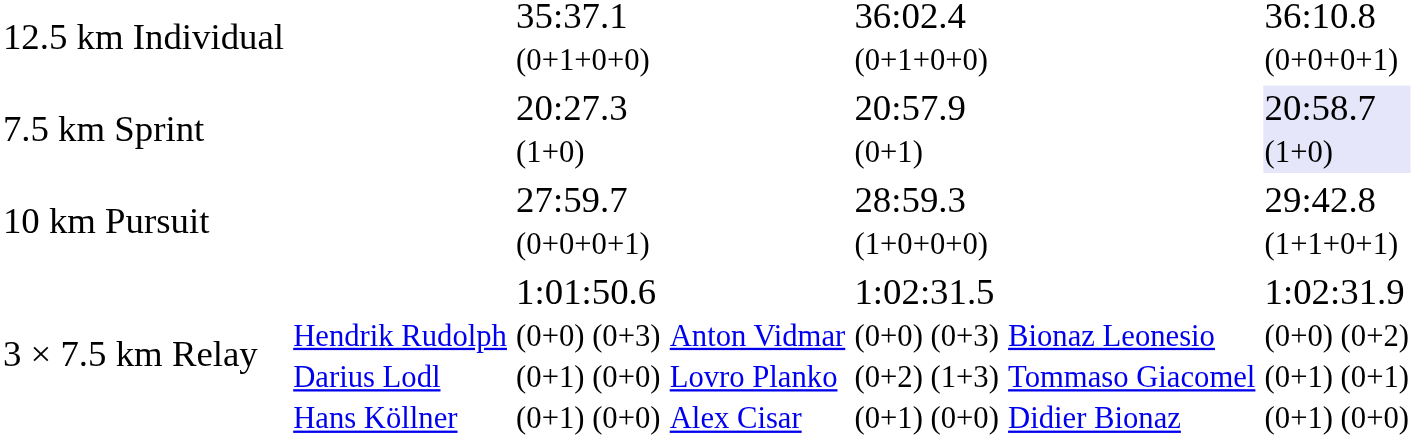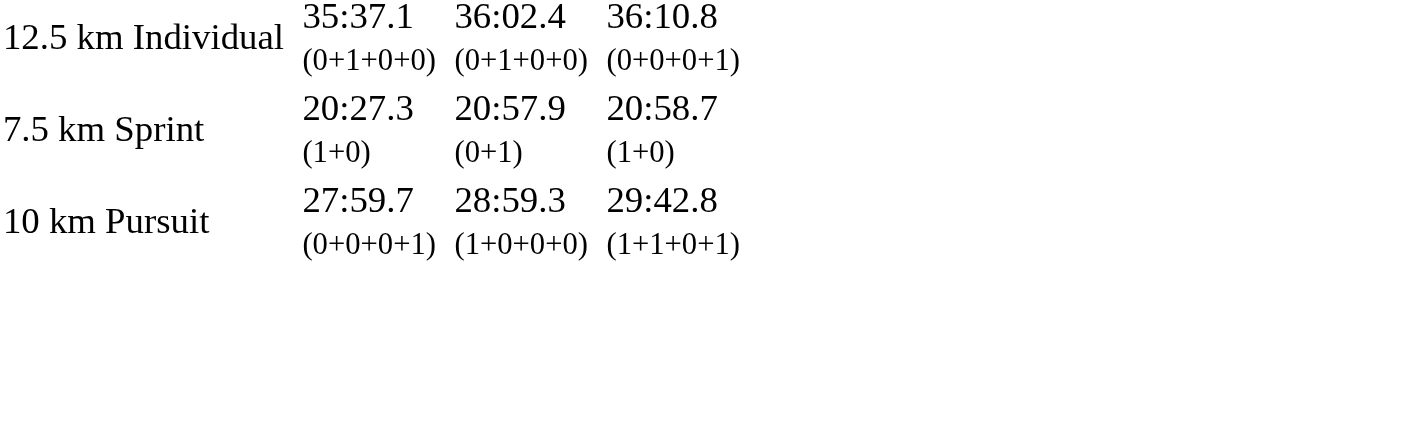7.5 km Sprint | column 7: lavender background -> no background
- row: 3 × 7.5 km Relay | Hendrik Rudolph Darius Lodl Hans Köllner | 1:01:50.6 (0+0) (0+3) (0+1) (0+0) (0+1) (0+0) | Anton Vidmar Lovro Planko Alex Cisar | 1:02:31.5 (0+0) (0+3) (0+2) (1+3) (0+1) (0+0) | Bionaz Leonesio Tommaso Giacomel Didier Bionaz | 1:02:31.9 (0+0) (0+2) (0+1) (0+1) (0+1) (0+0)
